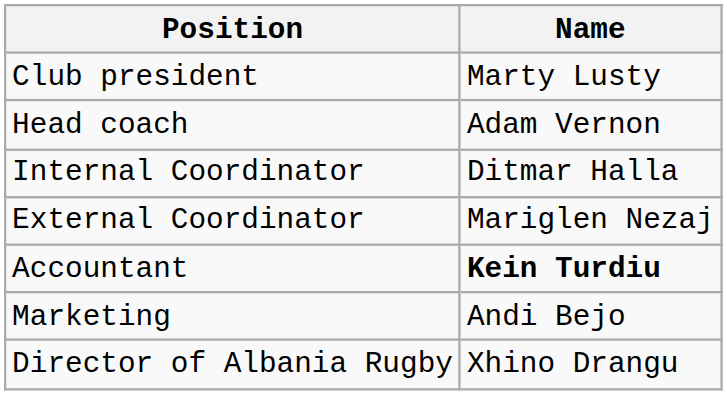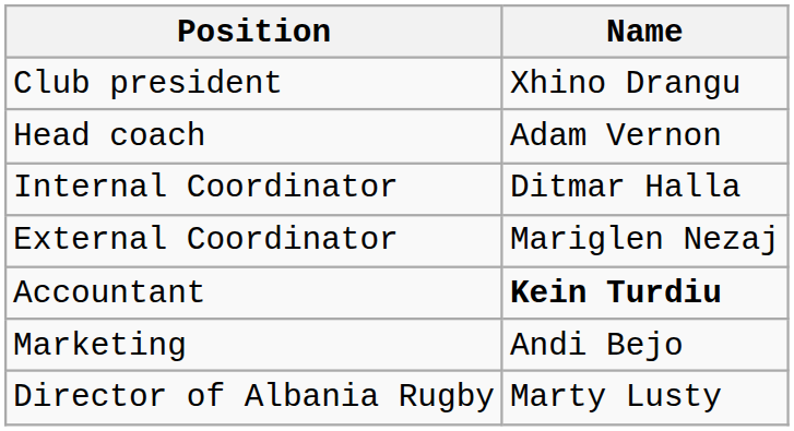Club president | Name: Marty Lusty -> Xhino Drangu
Director of Albania Rugby | Name: Xhino Drangu -> Marty Lusty
